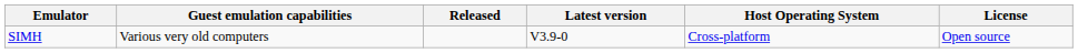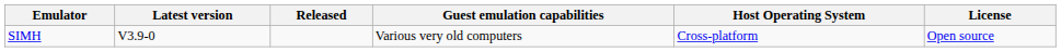columns swapped: Latest version <-> Guest emulation capabilities
